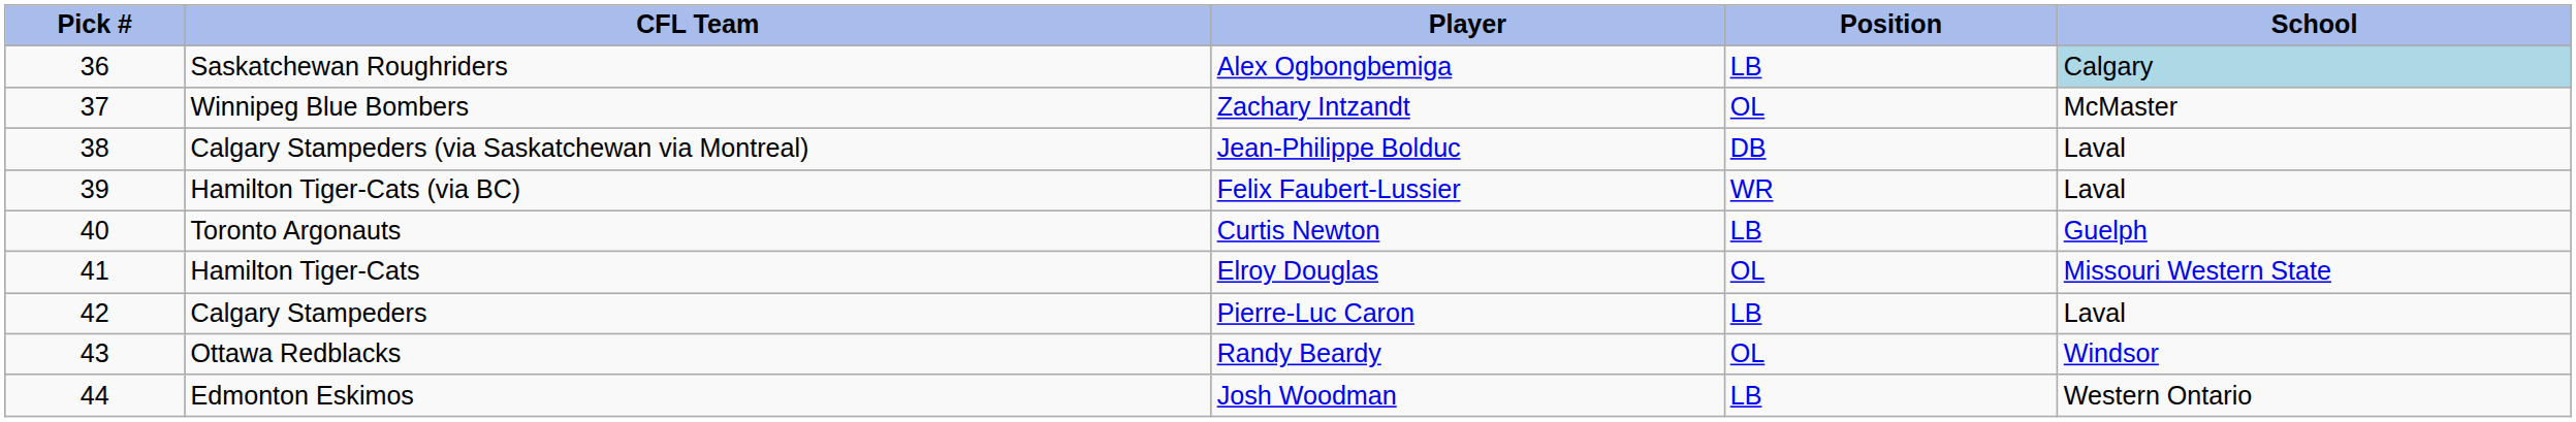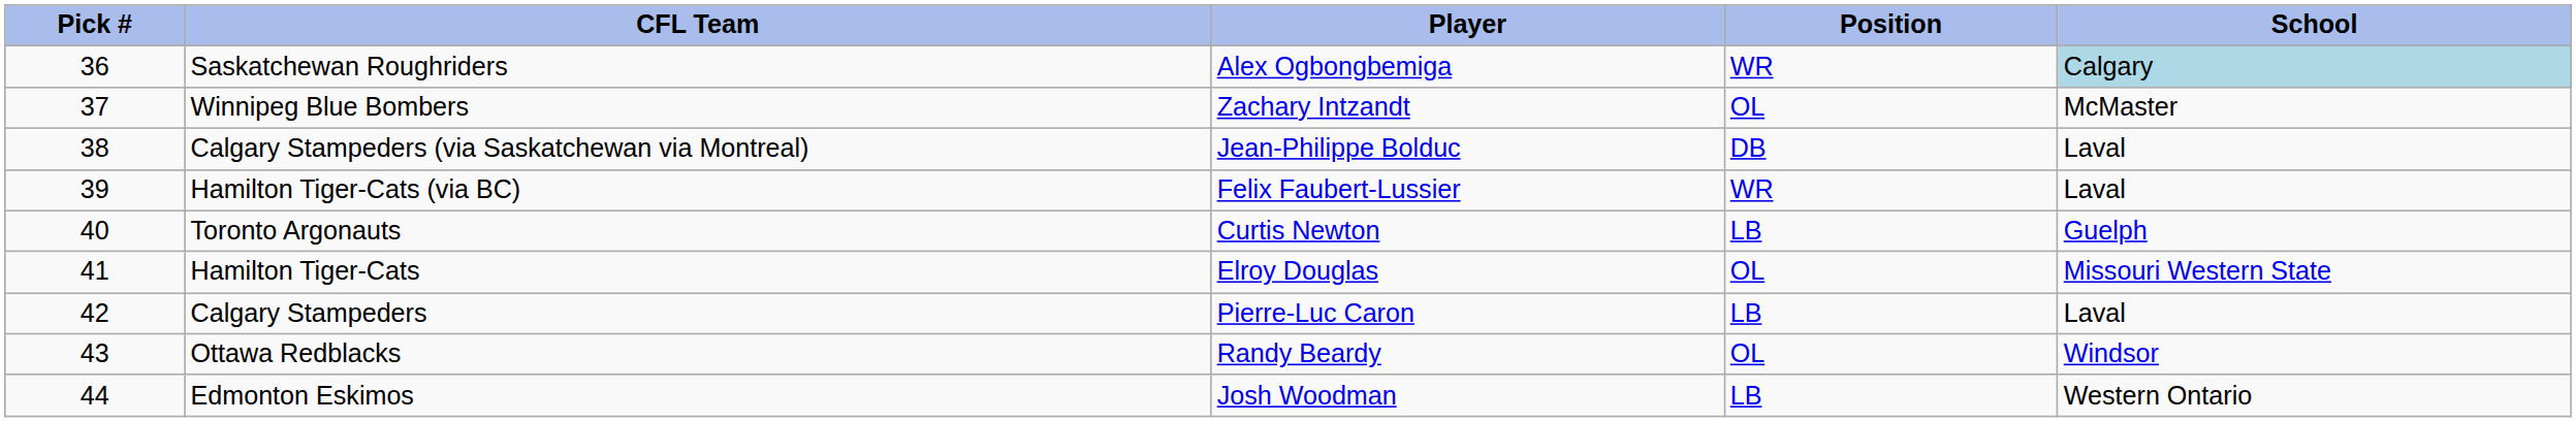Saskatchewan Roughriders | Position: LB -> WR
